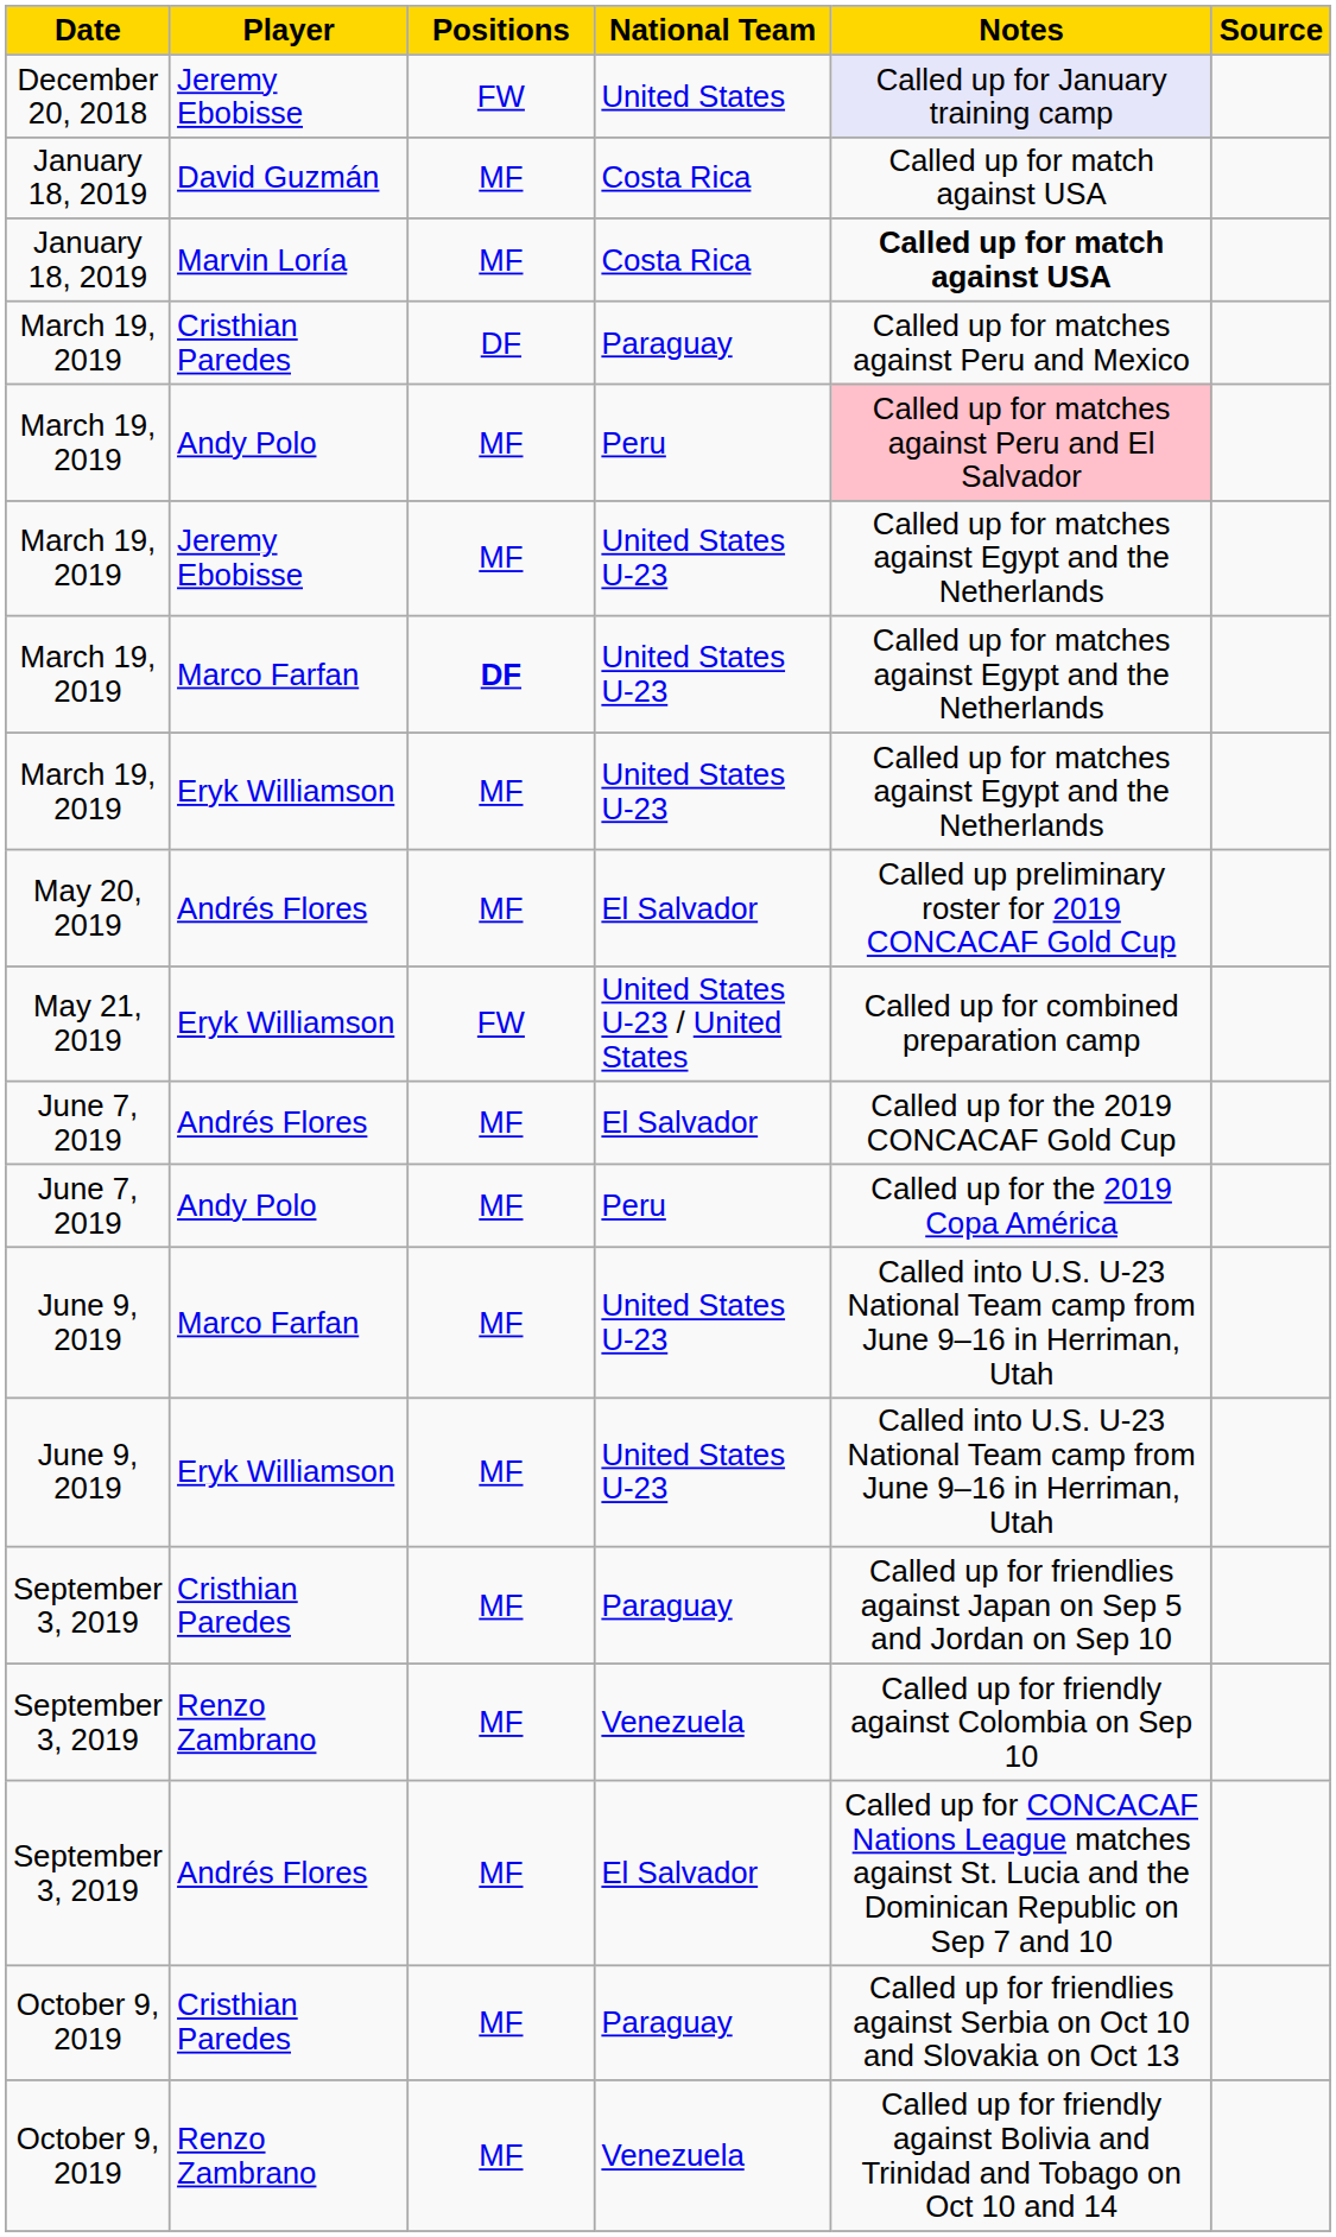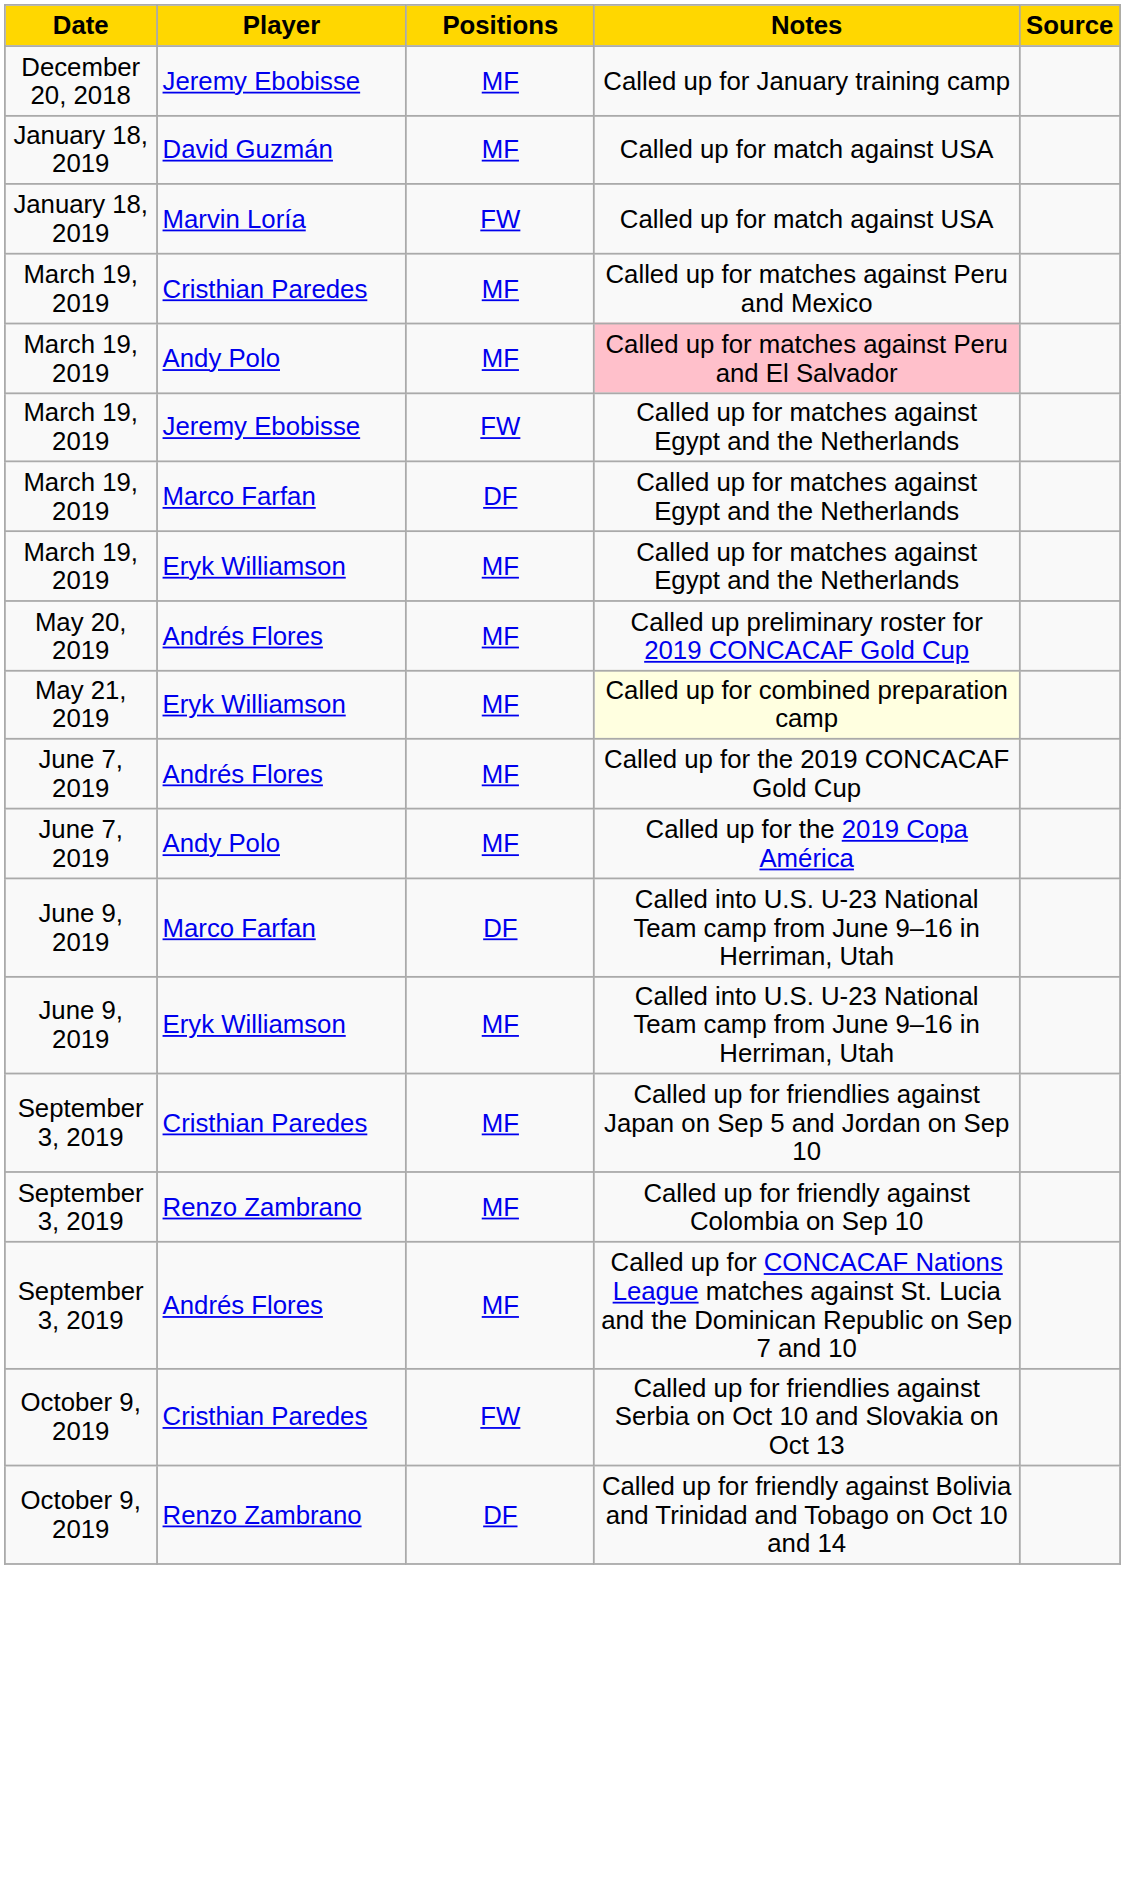- column: National Team | United States | Costa Rica | Costa Rica | Paraguay | Peru | United States U-23 | United States U-23 | United States U-23 | El Salvador | United States U-23 / United States | El Salvador | Peru | United States U-23 | United States U-23 | Paraguay | Venezuela | El Salvador | Paraguay | Venezuela
December 20, 2018 | Positions: FW -> MF
December 20, 2018 | Notes: lavender background -> no background
January 18, 2019 / Marvin Loría | Positions: MF -> FW
January 18, 2019 / Marvin Loría | Notes: bold -> normal
March 19, 2019 / Cristhian Paredes | Positions: DF -> MF
March 19, 2019 / Jeremy Ebobisse | Positions: MF -> FW
March 19, 2019 / Marco Farfan | Positions: bold -> normal
May 21, 2019 | Positions: FW -> MF
May 21, 2019 | Notes: no background -> lightyellow background
June 9, 2019 / Marco Farfan | Positions: MF -> DF
October 9, 2019 / Cristhian Paredes | Positions: MF -> FW
October 9, 2019 / Renzo Zambrano | Positions: MF -> DF
